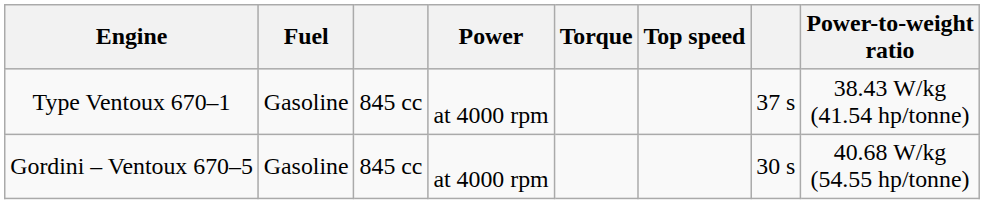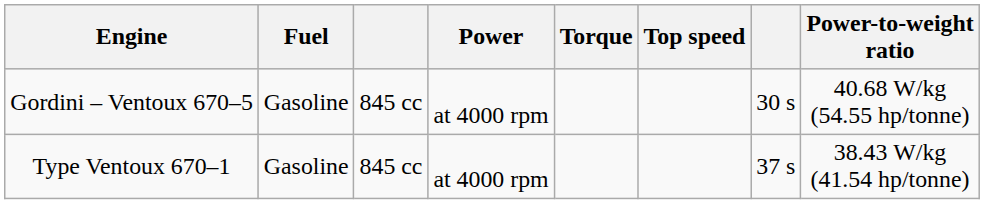rows swapped: Type Ventoux 670–1 <-> Gordini – Ventoux 670–5
